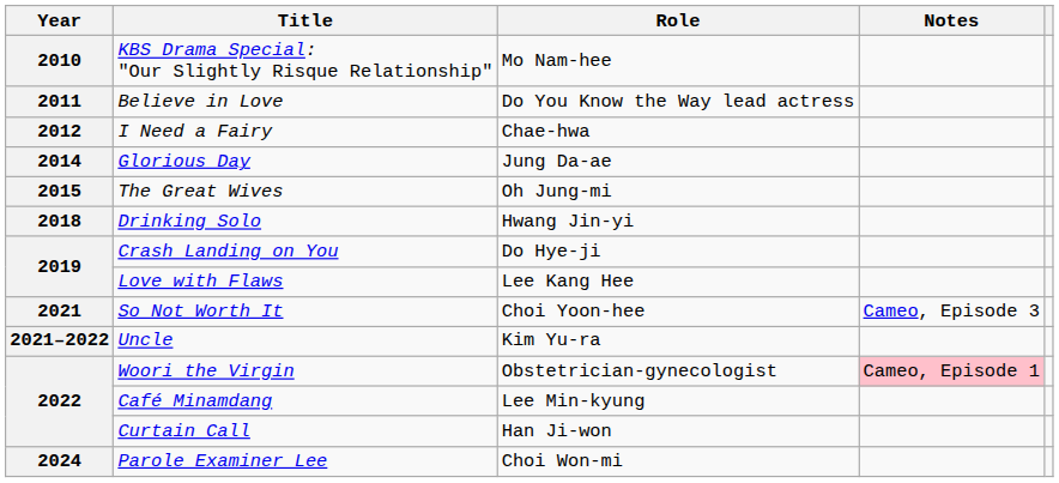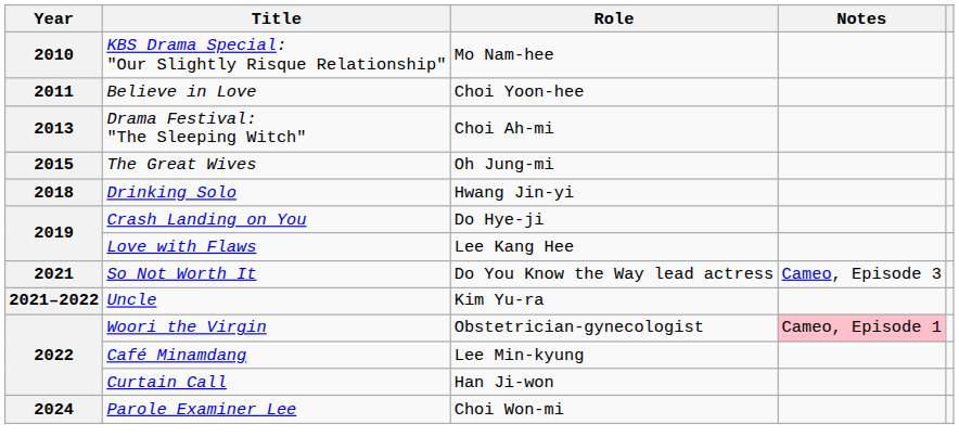Believe in Love | Role: Do You Know the Way lead actress -> Choi Yoon-hee
- row: 2012 | I Need a Fairy | Chae-hwa
+ row: 2013 | Drama Festival: "The Sleeping Witch" | Choi Ah-mi
- row: 2014 | Glorious Day | Jung Da-ae
So Not Worth It | Role: Choi Yoon-hee -> Do You Know the Way lead actress
